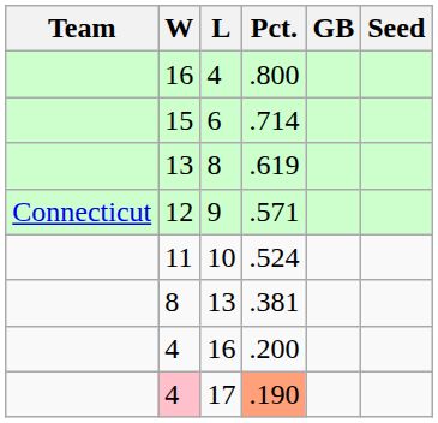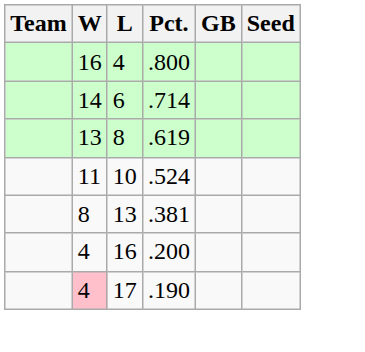6 | W: 15 -> 14
- row: Connecticut | 12 | 9 | .571
17 | Pct.: lightsalmon background -> no background
